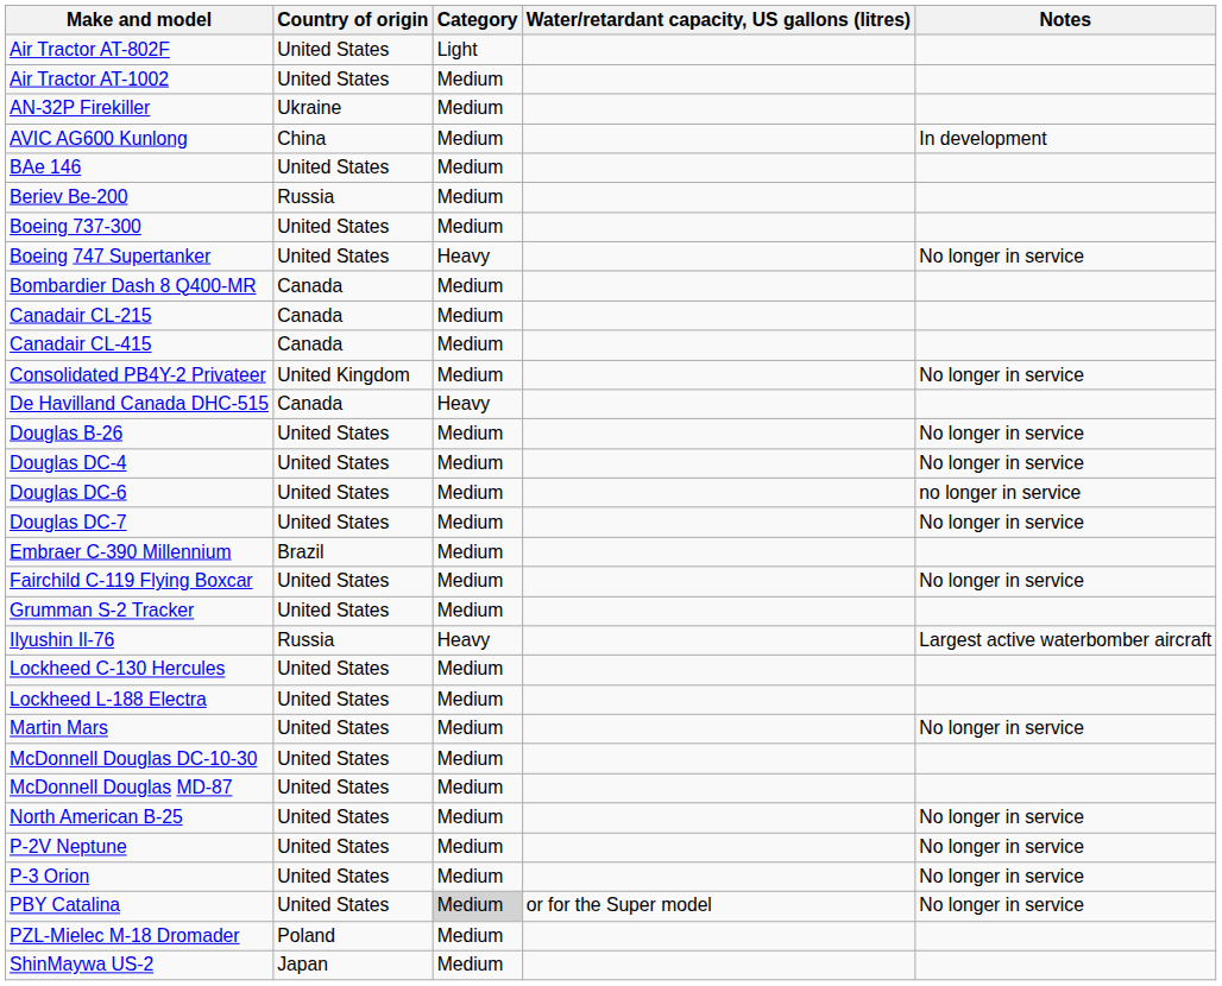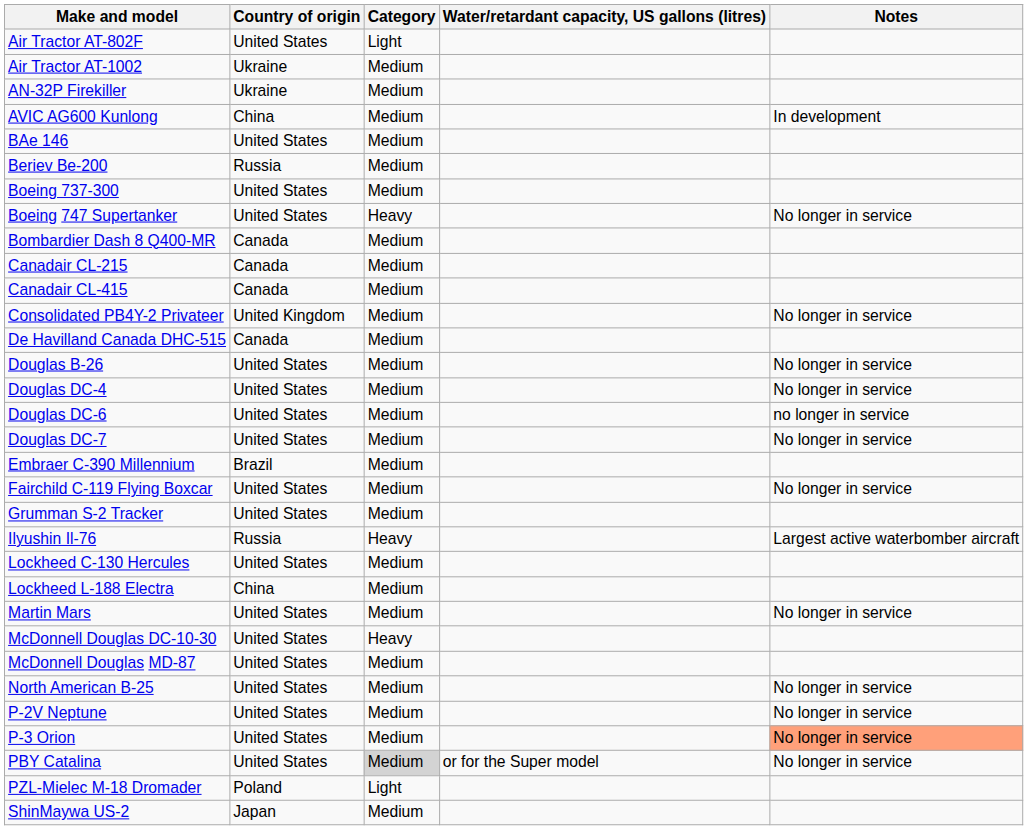Air Tractor AT-1002 | Country of origin: United States -> Ukraine
De Havilland Canada DHC-515 | Category: Heavy -> Medium
Lockheed L-188 Electra | Country of origin: United States -> China
McDonnell Douglas DC-10-30 | Category: Medium -> Heavy
P-3 Orion | Notes: no background -> lightsalmon background
PZL-Mielec M-18 Dromader | Category: Medium -> Light
